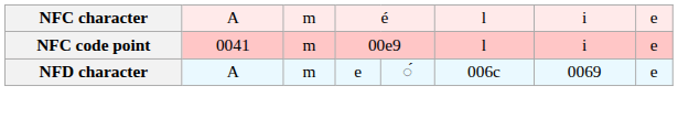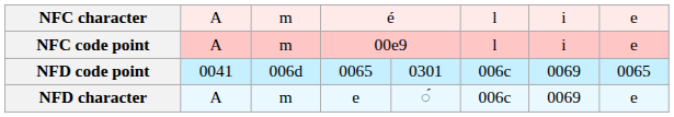NFC code point | column 2: 0041 -> A
+ row: NFD code point | 0041 | 006d | 0065 | 0301 | 006c | 0069 | 0065
